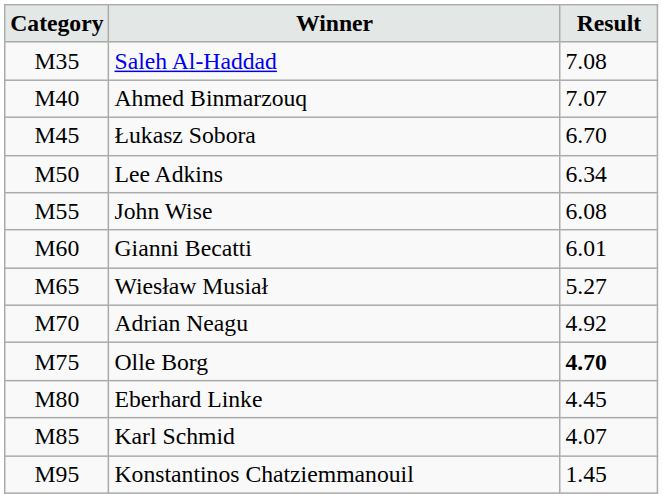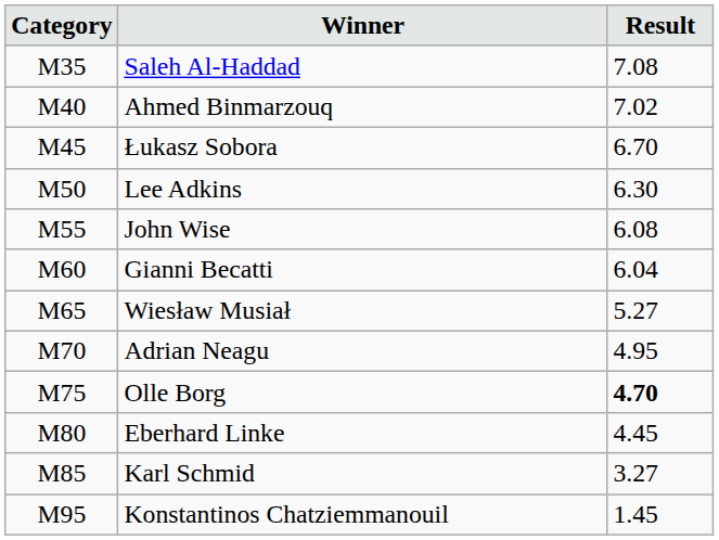Ahmed Binmarzouq | Result: 7.07 -> 7.02
Lee Adkins | Result: 6.34 -> 6.30
Gianni Becatti | Result: 6.01 -> 6.04
Adrian Neagu | Result: 4.92 -> 4.95
Karl Schmid | Result: 4.07 -> 3.27
